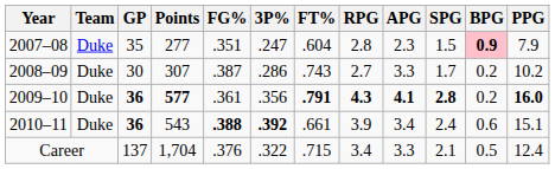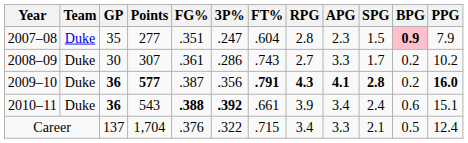2008–09 | FG%: .387 -> .361
2009–10 | FG%: .361 -> .387
